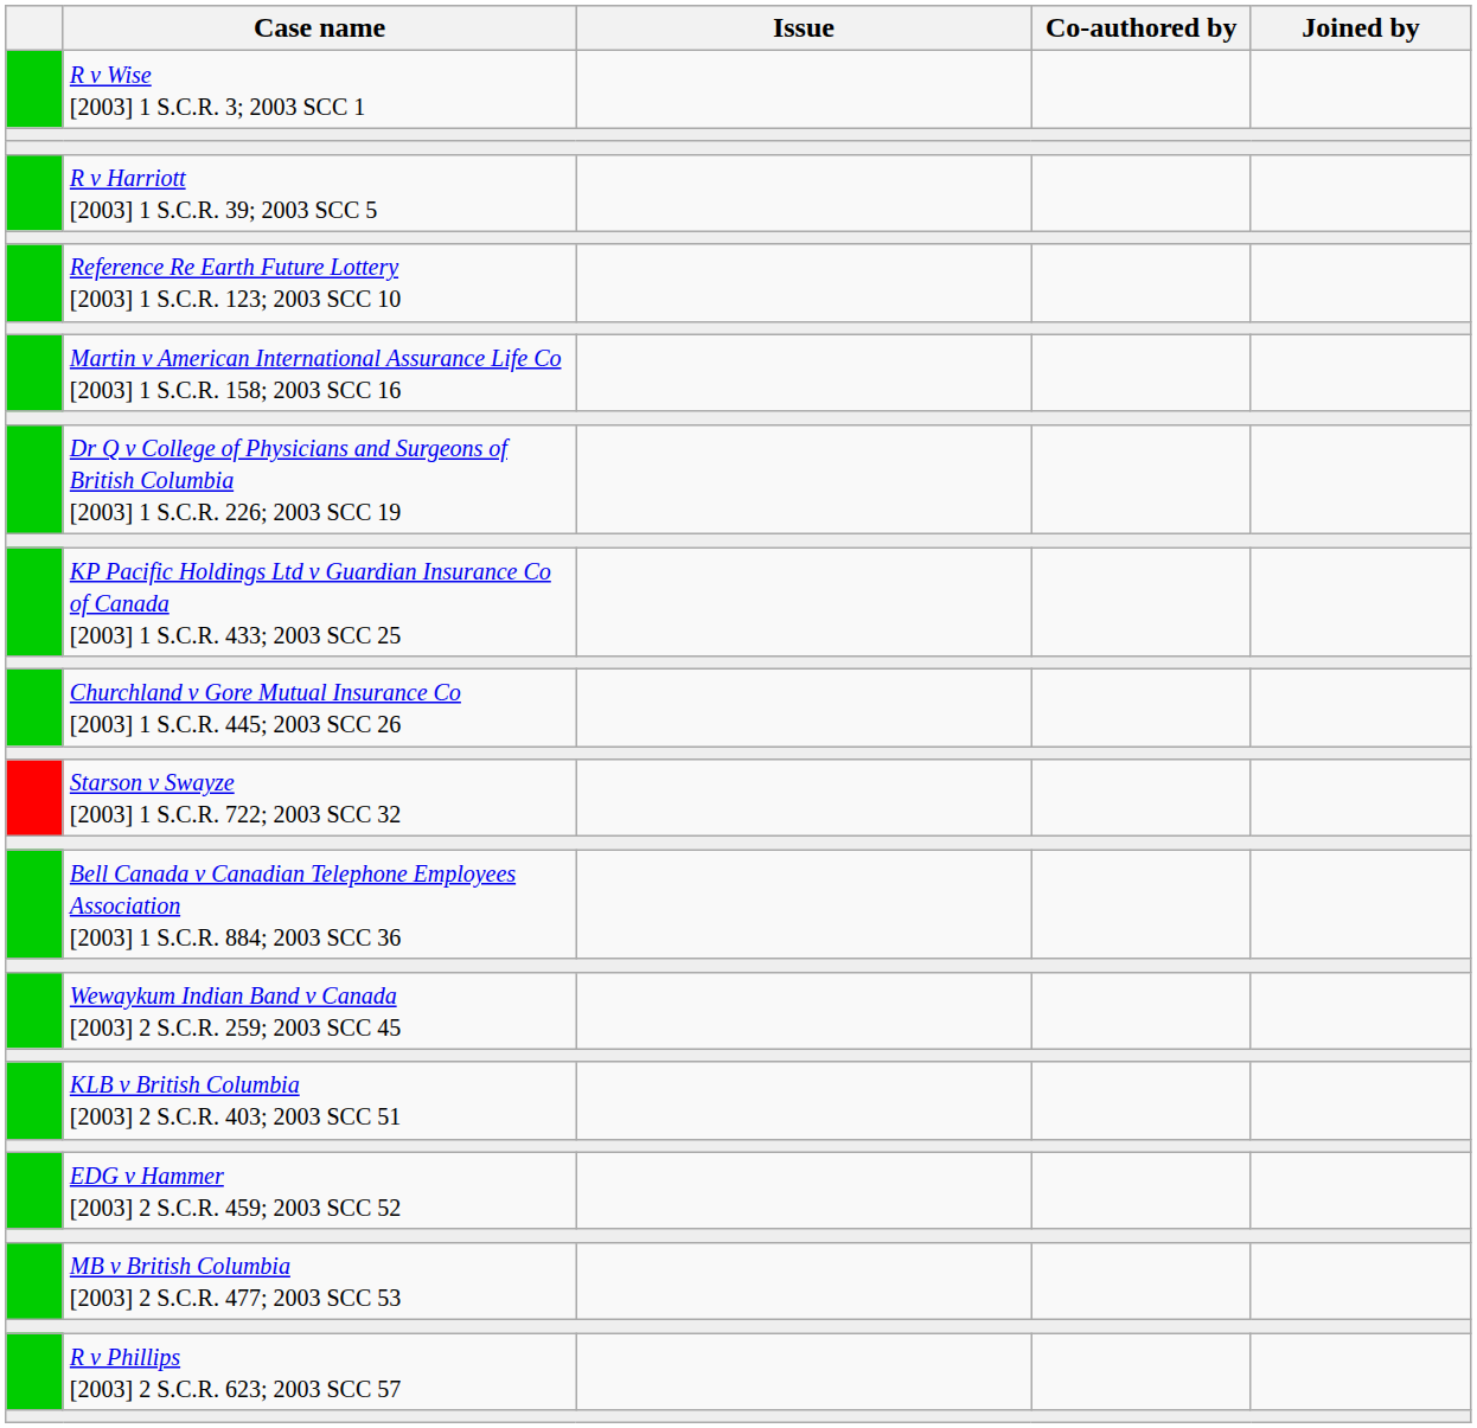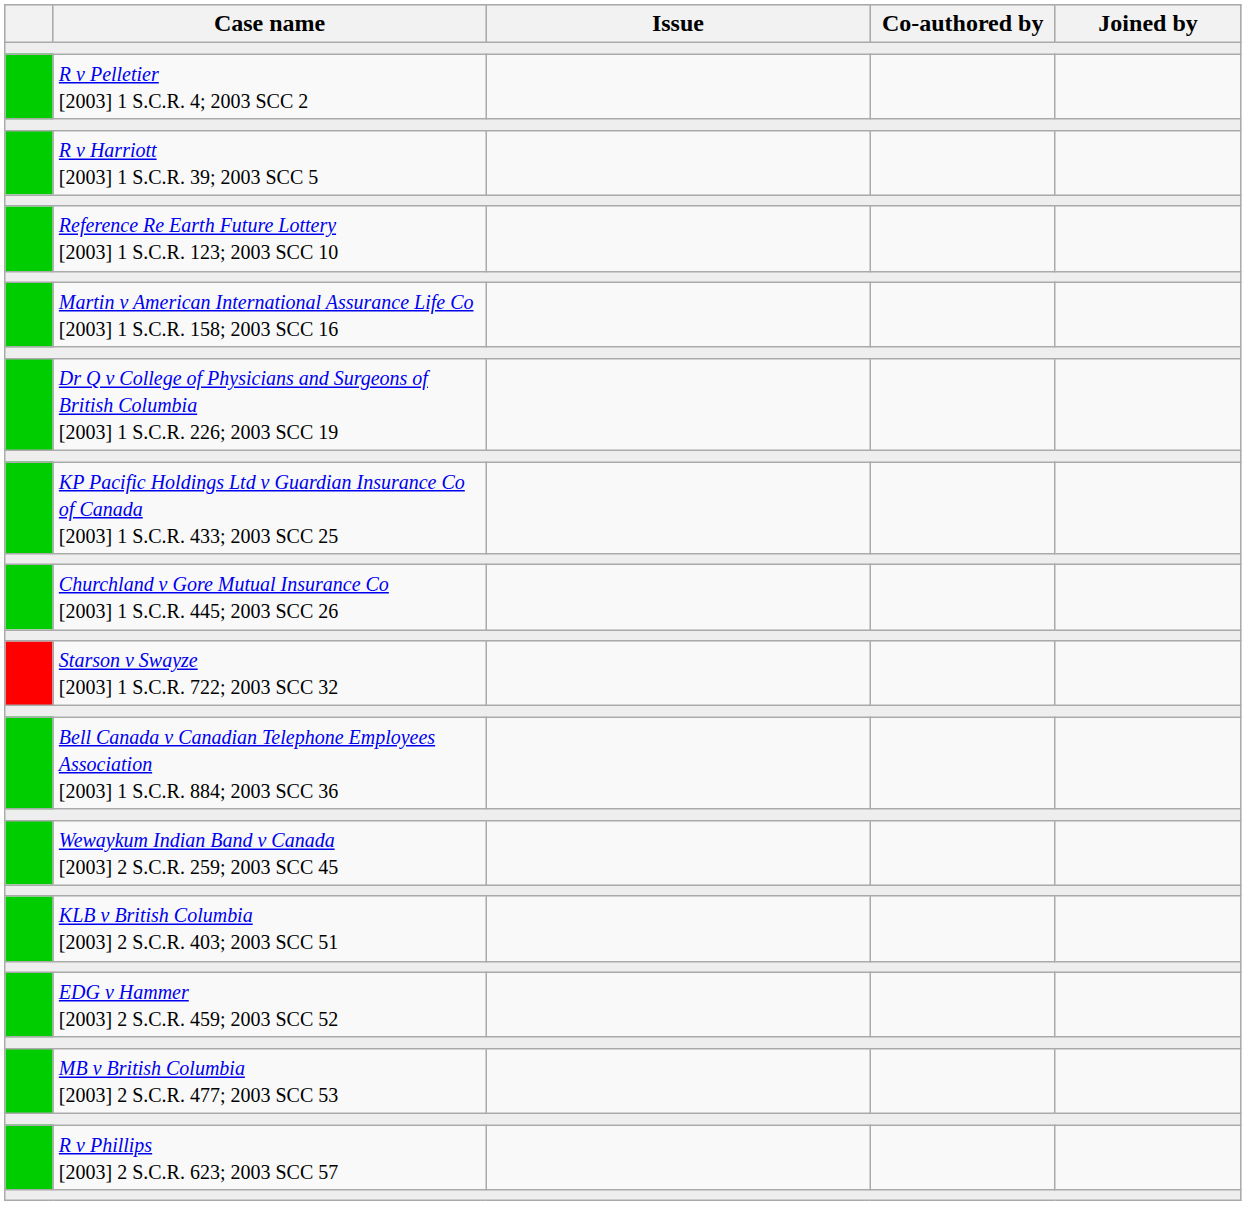- row: R v Wise [2003] 1 S.C.R. 3; 2003 SCC 1
+ row: R v Pelletier [2003] 1 S.C.R. 4; 2003 SCC 2
